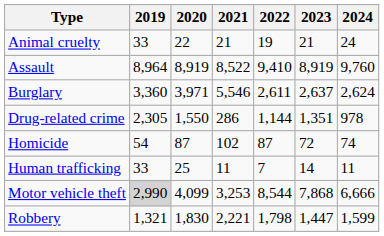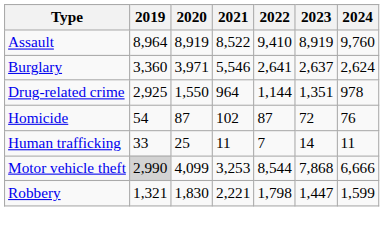- row: Animal cruelty | 33 | 22 | 21 | 19 | 21 | 24
Burglary | 2022: 2,611 -> 2,641
Drug-related crime | 2019: 2,305 -> 2,925
Drug-related crime | 2021: 286 -> 964
Homicide | 2024: 74 -> 76
